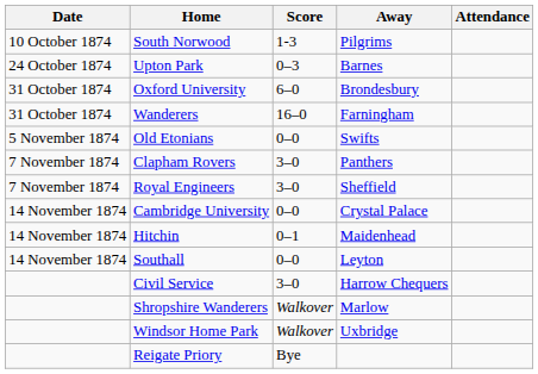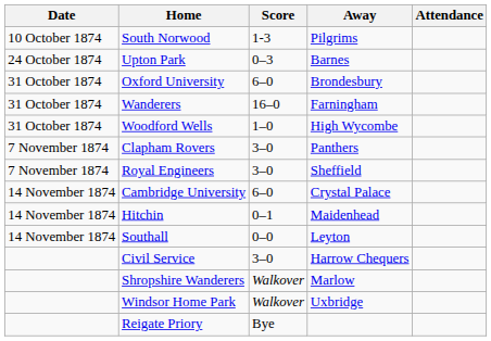+ row: 31 October 1874 | Woodford Wells | 1–0 | High Wycombe
- row: 5 November 1874 | Old Etonians | 0–0 | Swifts
Cambridge University | Score: 0–0 -> 6–0
